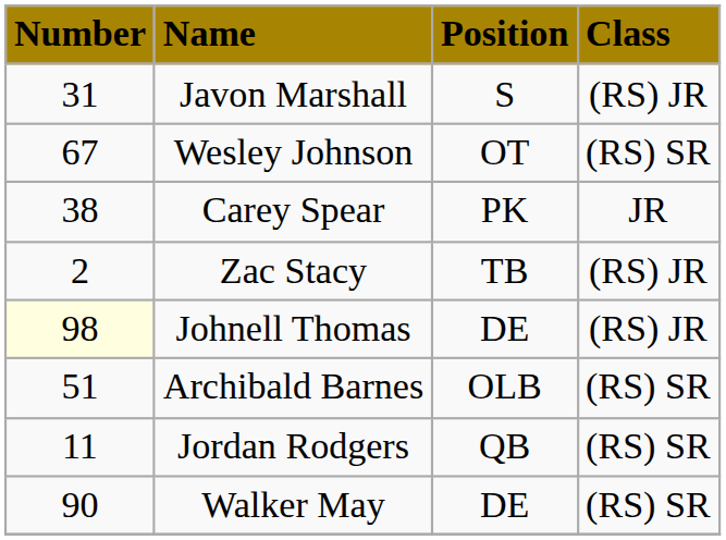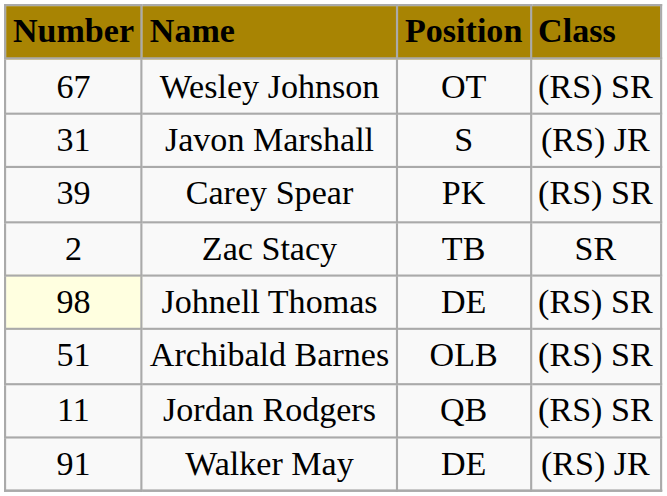rows swapped: Wesley Johnson <-> Javon Marshall
Carey Spear | column 1: 38 -> 39
Carey Spear | column 4: JR -> (RS) SR
Zac Stacy | column 4: (RS) JR -> SR
Johnell Thomas | column 4: (RS) JR -> (RS) SR
Walker May | column 1: 90 -> 91
Walker May | column 4: (RS) SR -> (RS) JR
